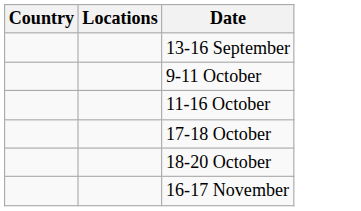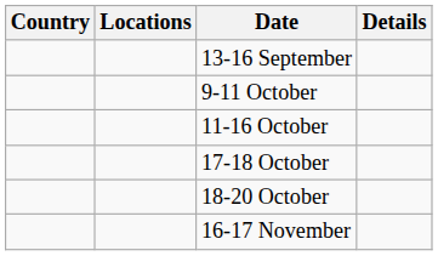+ column: Details
